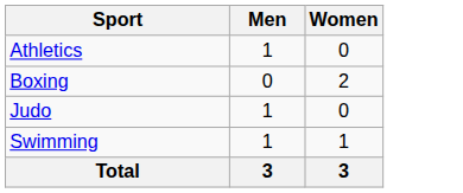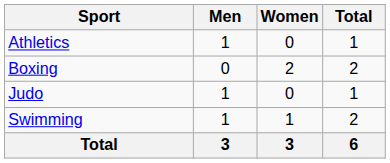+ column: Total | 1 | 2 | 1 | 2 | 6
